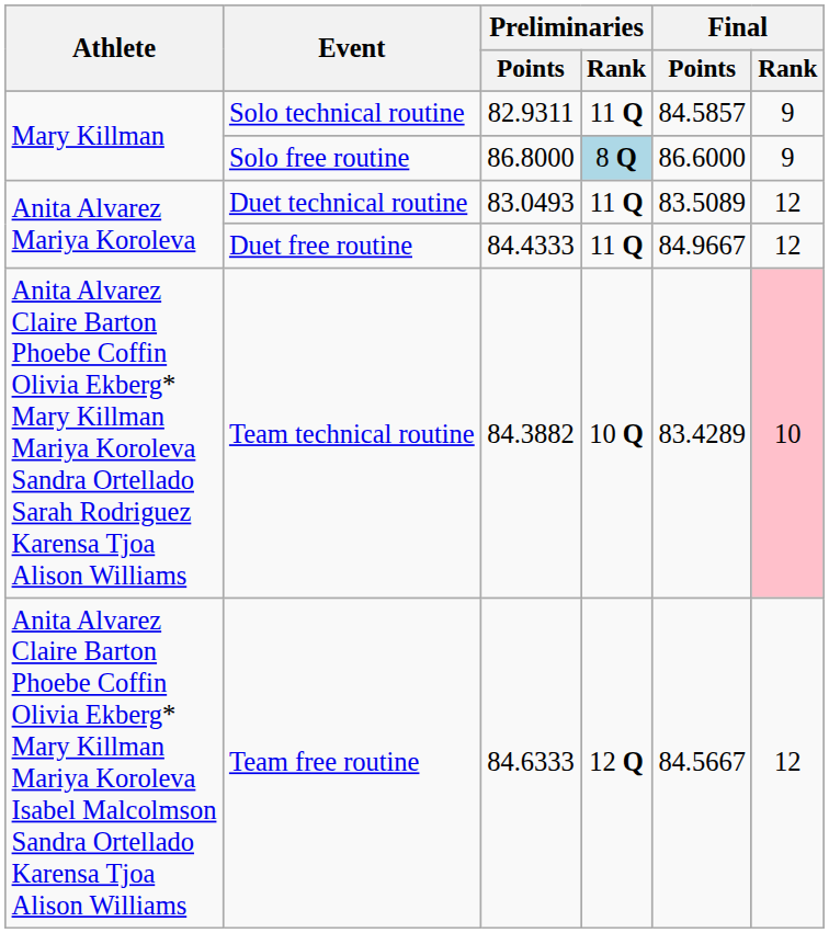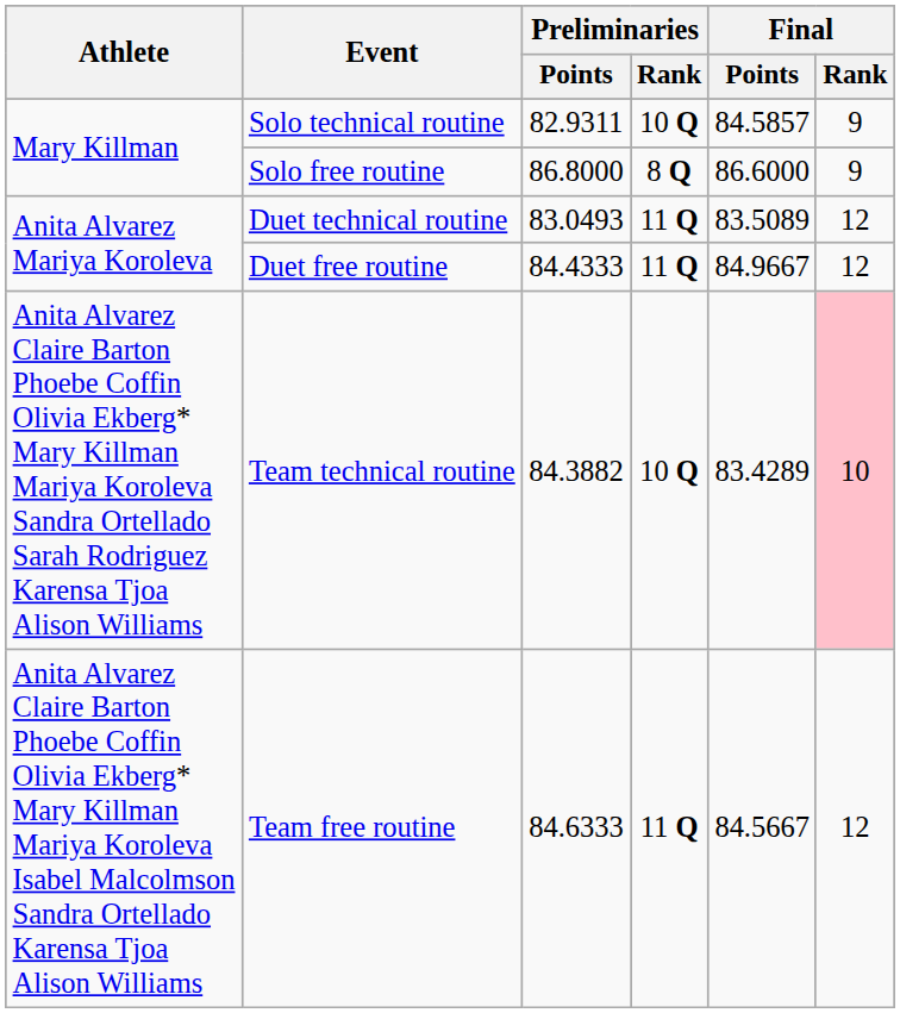Solo technical routine | Preliminaries / Rank: 11 Q -> 10 Q
Solo free routine | Preliminaries / Rank: lightblue background -> no background
Team free routine | Preliminaries / Rank: 12 Q -> 11 Q
